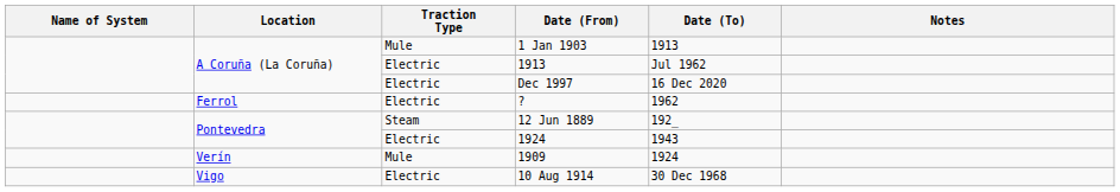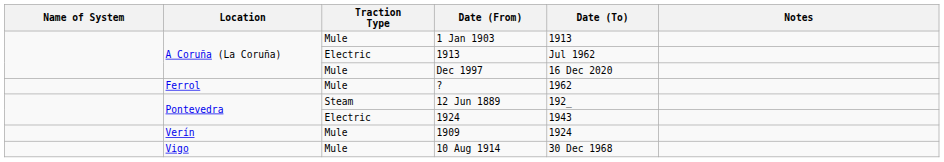Dec 1997 | Traction Type: Electric -> Mule
? | Traction Type: Electric -> Mule
10 Aug 1914 | Traction Type: Electric -> Mule
